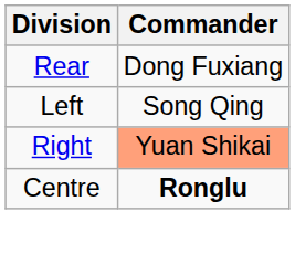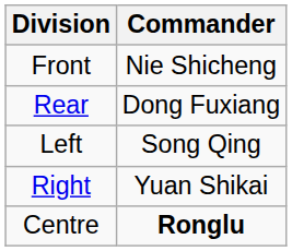+ row: Front | Nie Shicheng
Right | Commander: lightsalmon background -> no background
